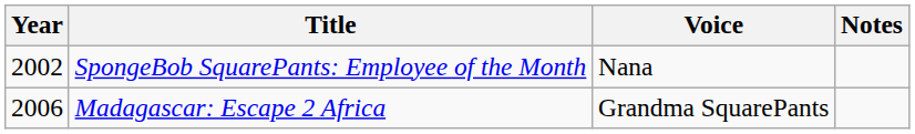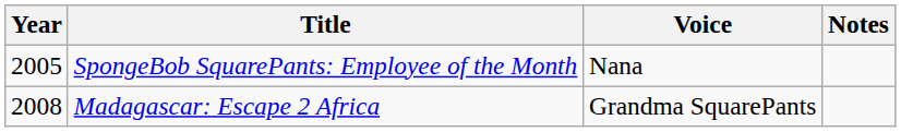SpongeBob SquarePants: Employee of the Month | Year: 2002 -> 2005
Madagascar: Escape 2 Africa | Year: 2006 -> 2008
